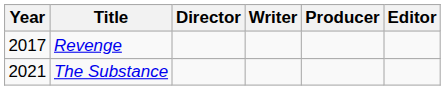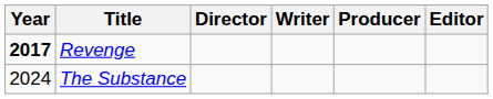Revenge | Year: normal -> bold
The Substance | Year: 2021 -> 2024
